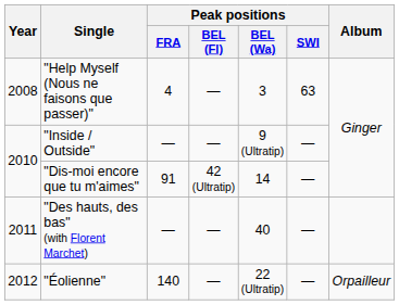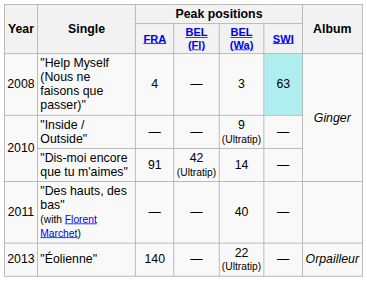"Help Myself (Nous ne faisons que passer)" | Peak positions / SWI: no background -> paleturquoise background
"Éolienne" | Year: 2012 -> 2013
